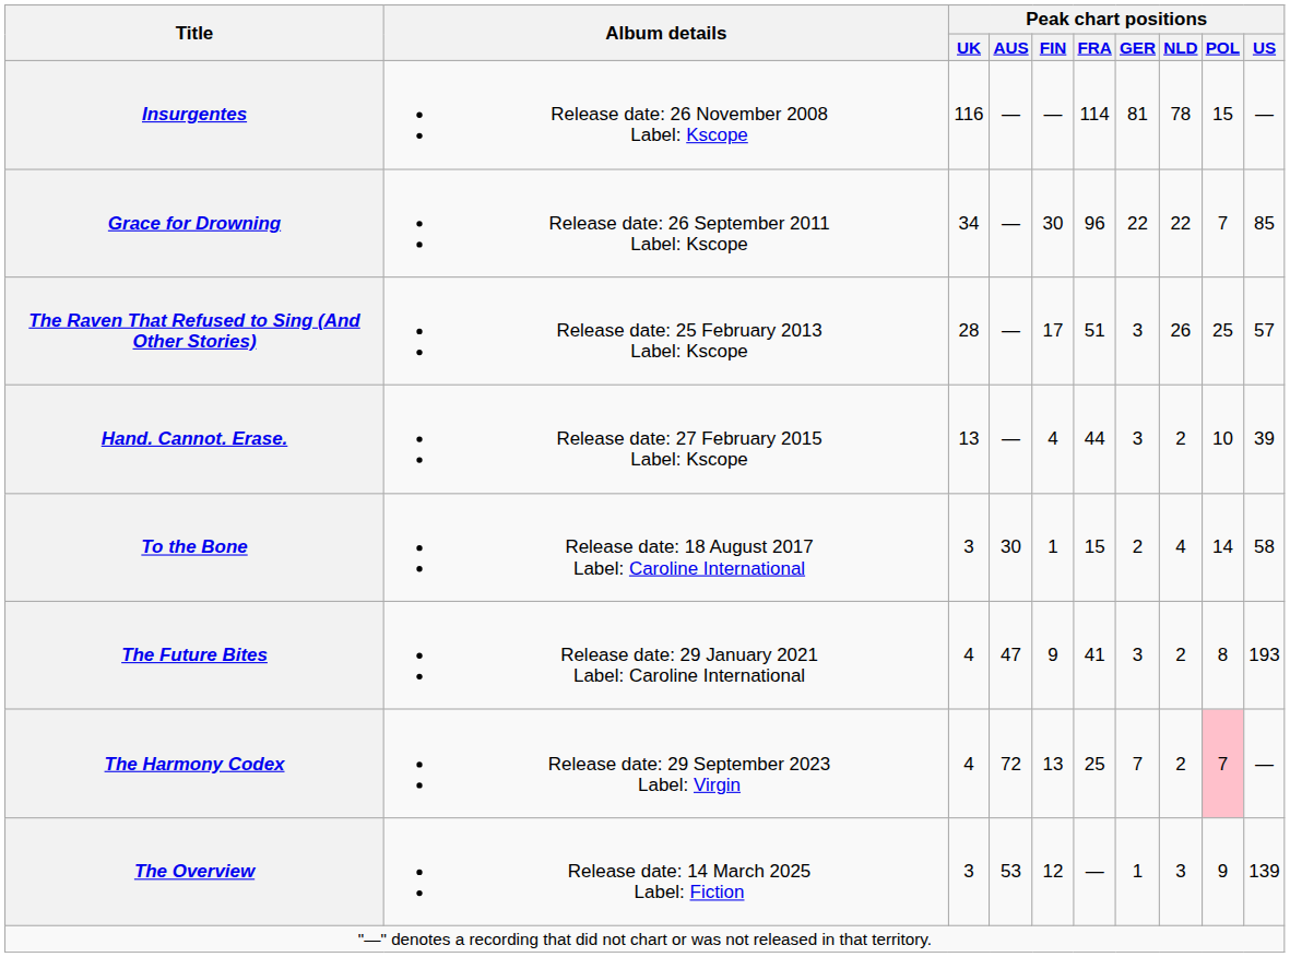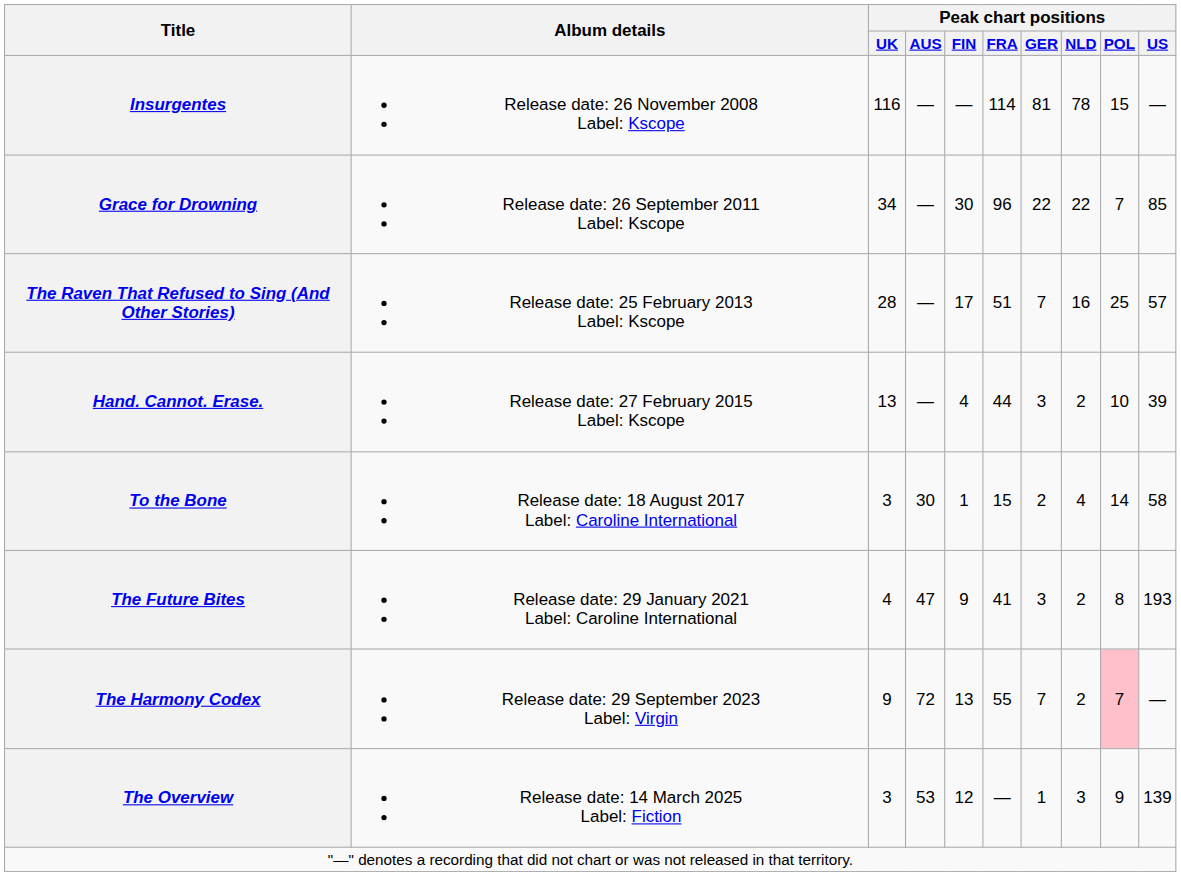The Raven That Refused to Sing (And Other Stories) | Peak chart positions / GER: 3 -> 7
The Raven That Refused to Sing (And Other Stories) | Peak chart positions / NLD: 26 -> 16
The Harmony Codex | Peak chart positions / UK: 4 -> 9
The Harmony Codex | Peak chart positions / FRA: 25 -> 55
